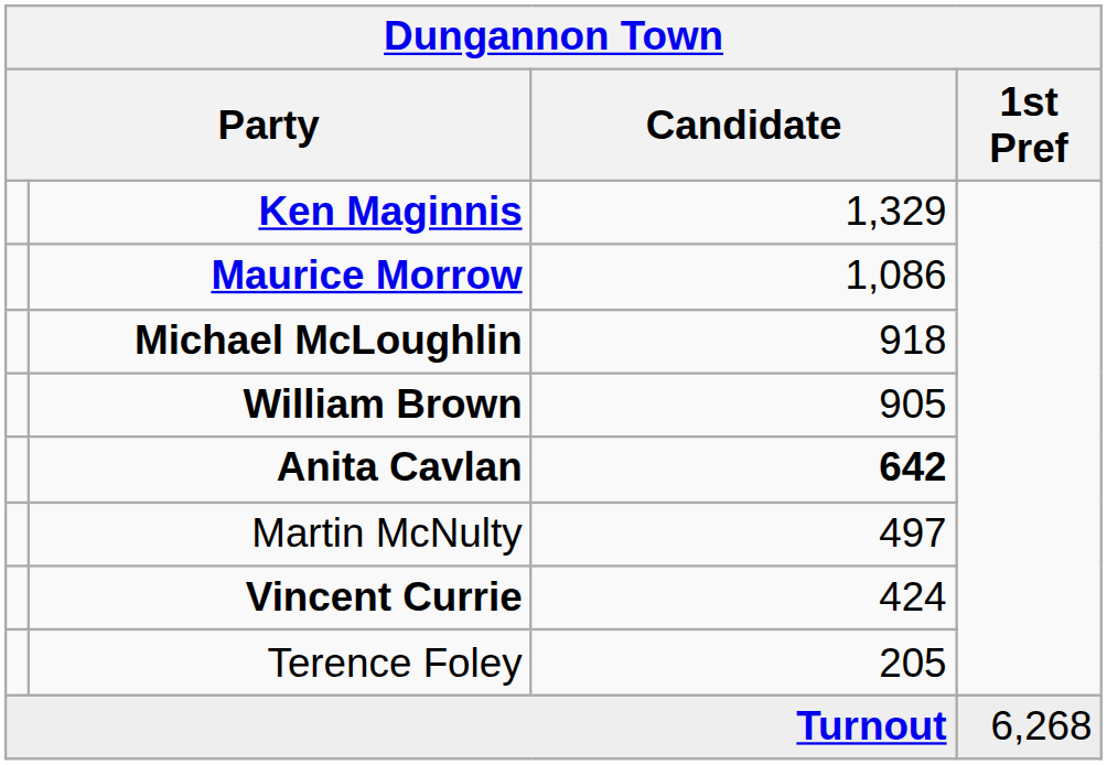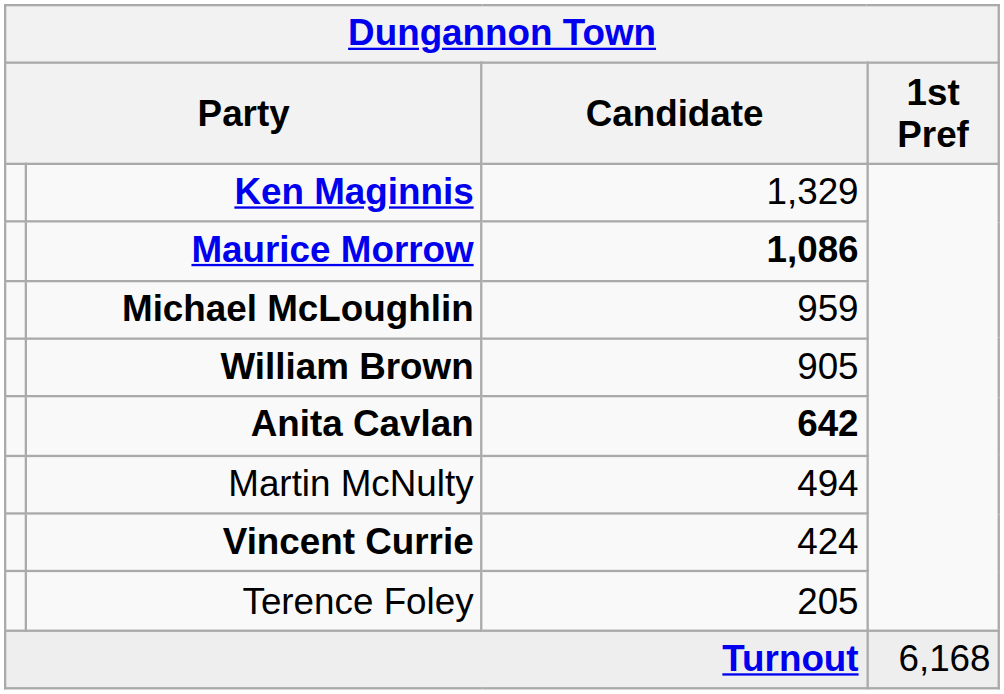Maurice Morrow | Candidate: normal -> bold
Michael McLoughlin | Candidate: 918 -> 959
Martin McNulty | Candidate: 497 -> 494
Turnout | 1st Pref: 6,268 -> 6,168
